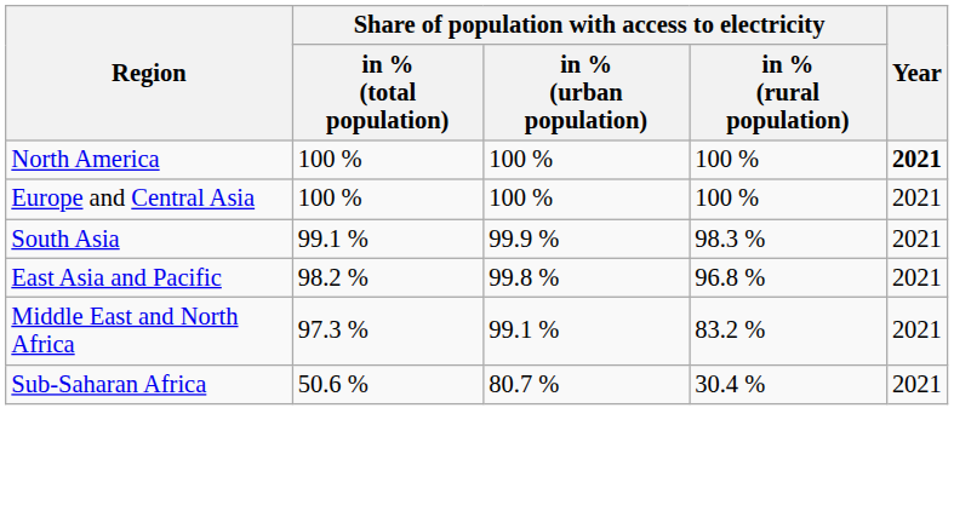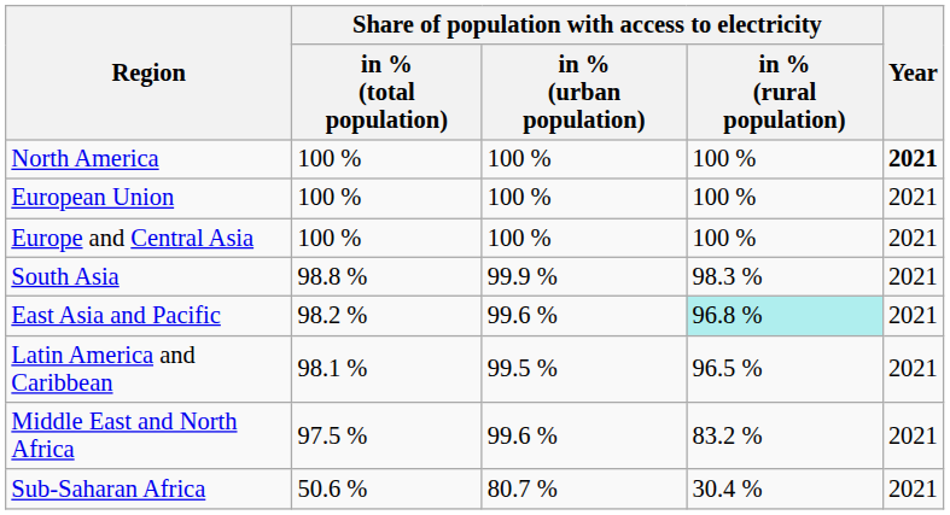+ row: European Union | 100 % | 100 % | 100 % | 2021
South Asia | column 2: 99.1 % -> 98.8 %
East Asia and Pacific | column 3: 99.8 % -> 99.6 %
East Asia and Pacific | column 4: no background -> paleturquoise background
+ row: Latin America and Caribbean | 98.1 % | 99.5 % | 96.5 % | 2021
Middle East and North Africa | column 2: 97.3 % -> 97.5 %
Middle East and North Africa | column 3: 99.1 % -> 99.6 %
